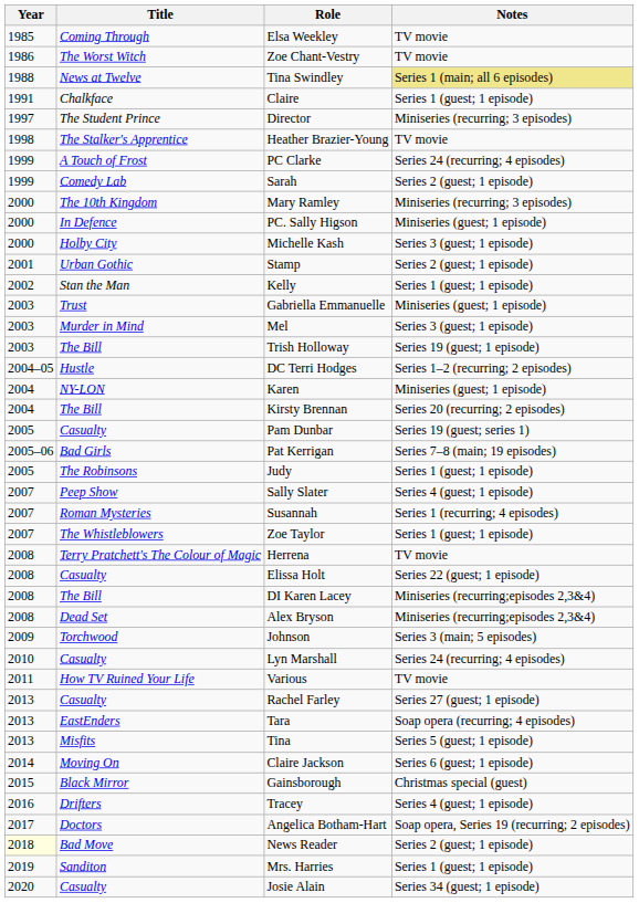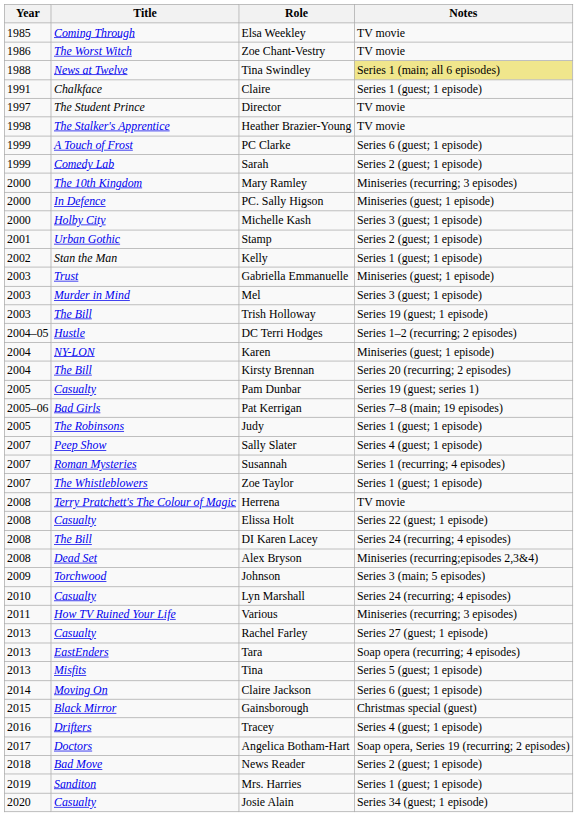Director | Notes: Miniseries (recurring; 3 episodes) -> TV movie
PC Clarke | Notes: Series 24 (recurring; 4 episodes) -> Series 6 (guest; 1 episode)
DI Karen Lacey | Notes: Miniseries (recurring;episodes 2,3&4) -> Series 24 (recurring; 4 episodes)
Various | Notes: TV movie -> Miniseries (recurring; 3 episodes)
News Reader | Year: lightyellow background -> no background
